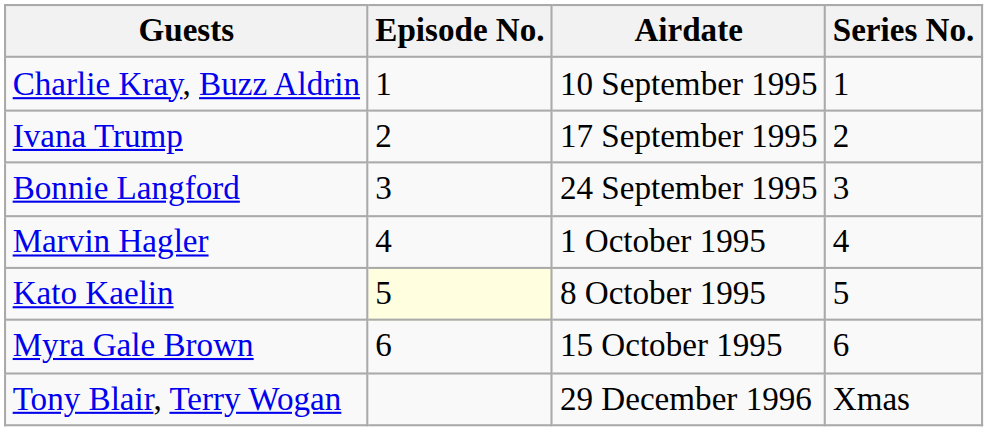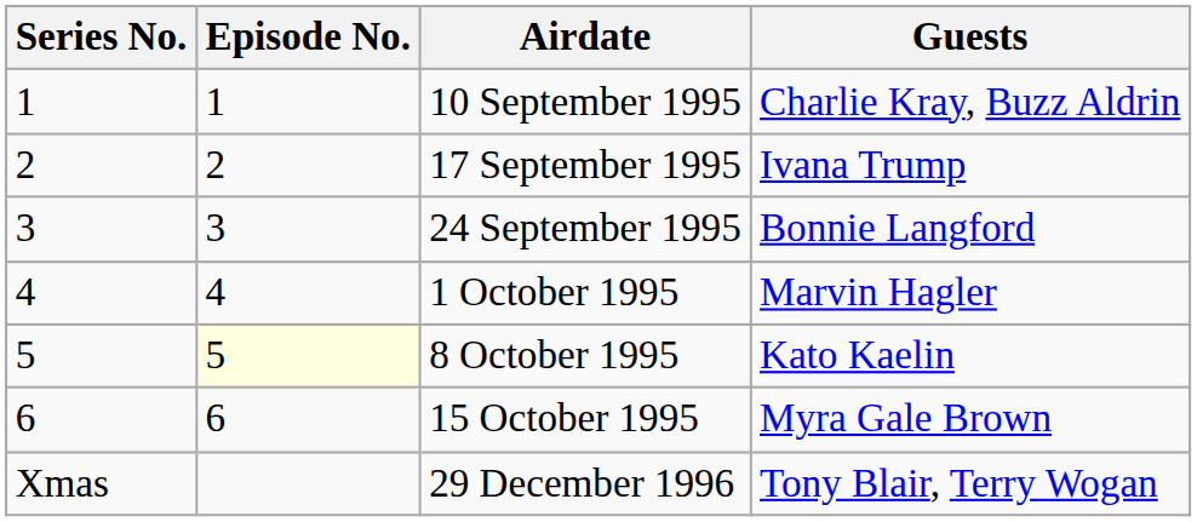columns swapped: Series No. <-> Guests
